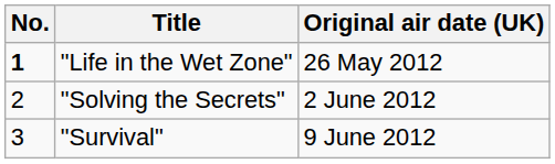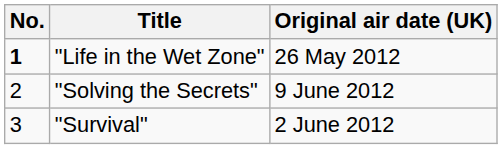"Solving the Secrets" | Original air date (UK): 2 June 2012 -> 9 June 2012
"Survival" | Original air date (UK): 9 June 2012 -> 2 June 2012
